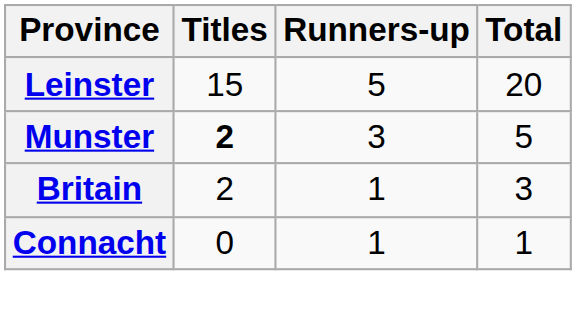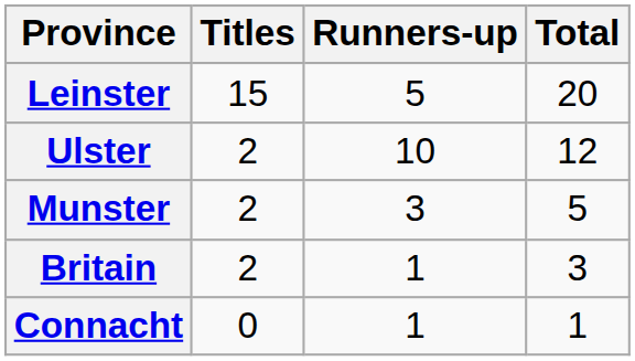+ row: Ulster | 2 | 10 | 12
Munster | Titles: bold -> normal
